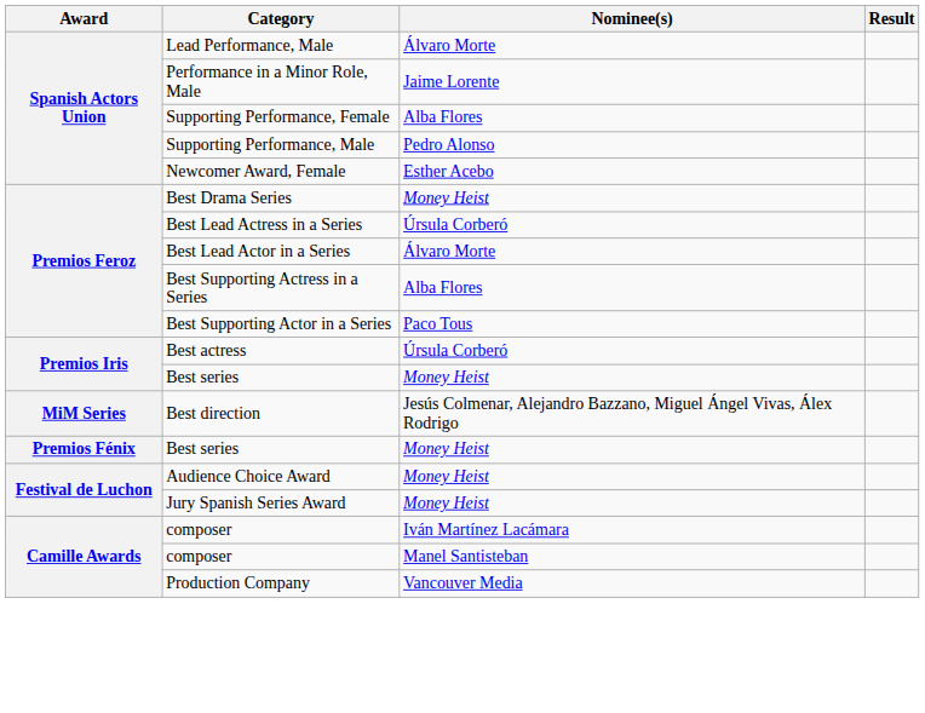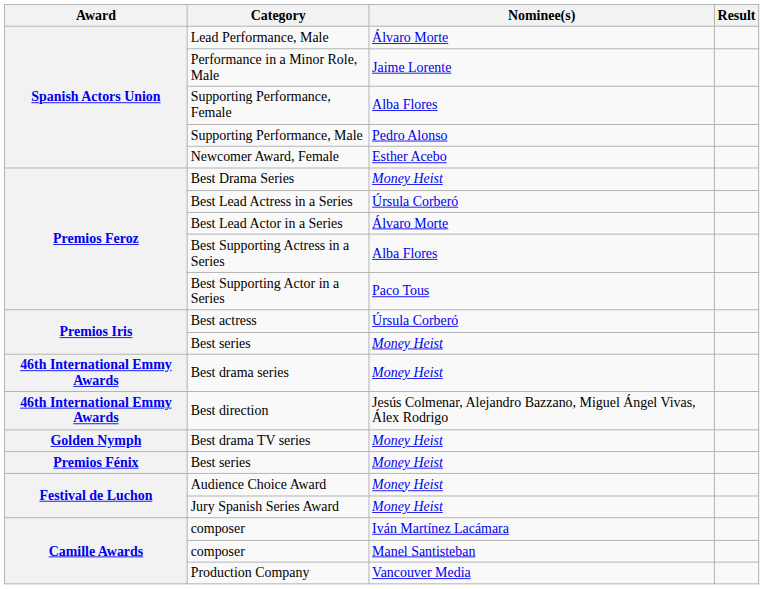+ row: 46th International Emmy Awards | Best drama series | Money Heist
Best direction | Award: MiM Series -> 46th International Emmy Awards
+ row: Golden Nymph | Best drama TV series | Money Heist
